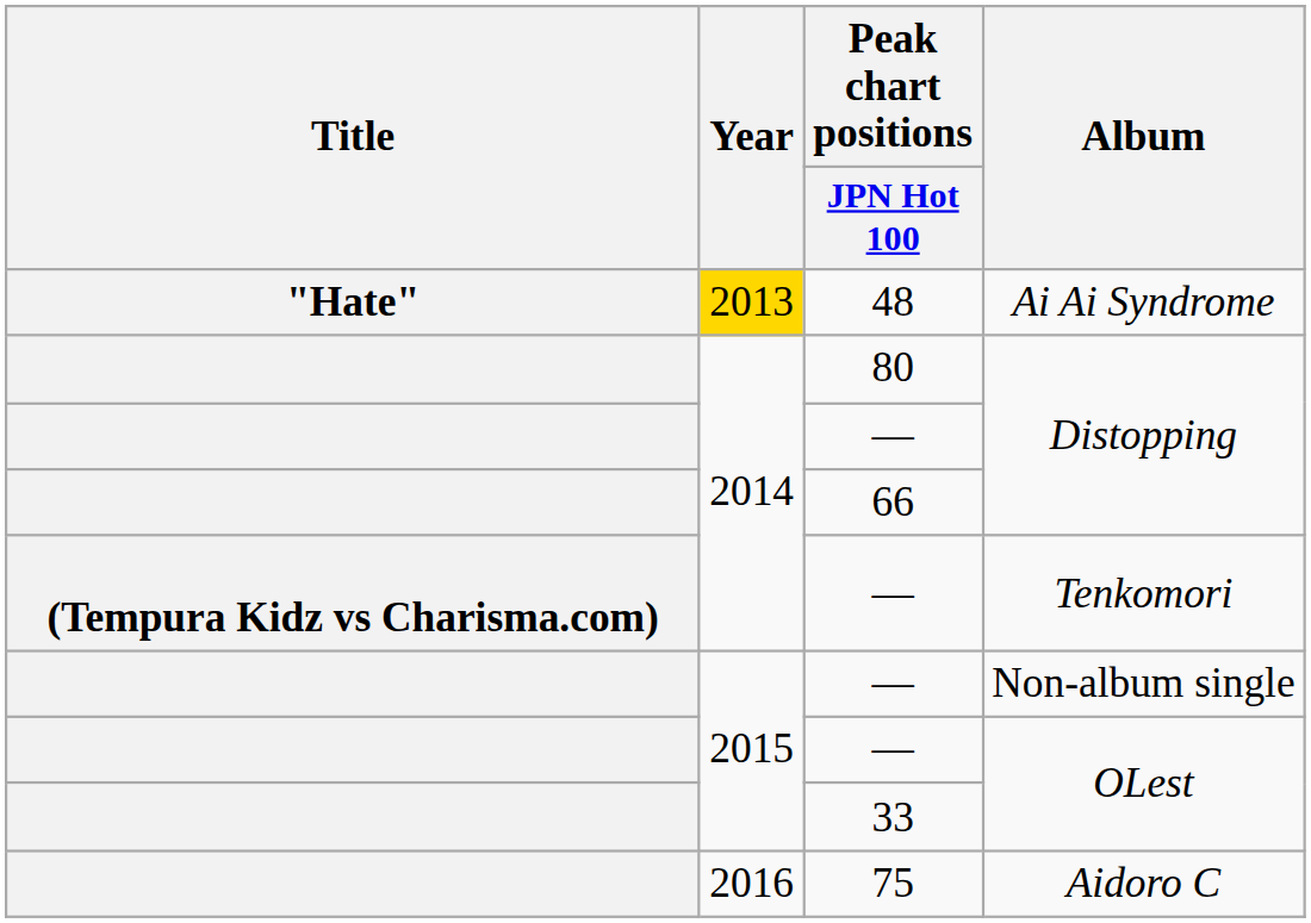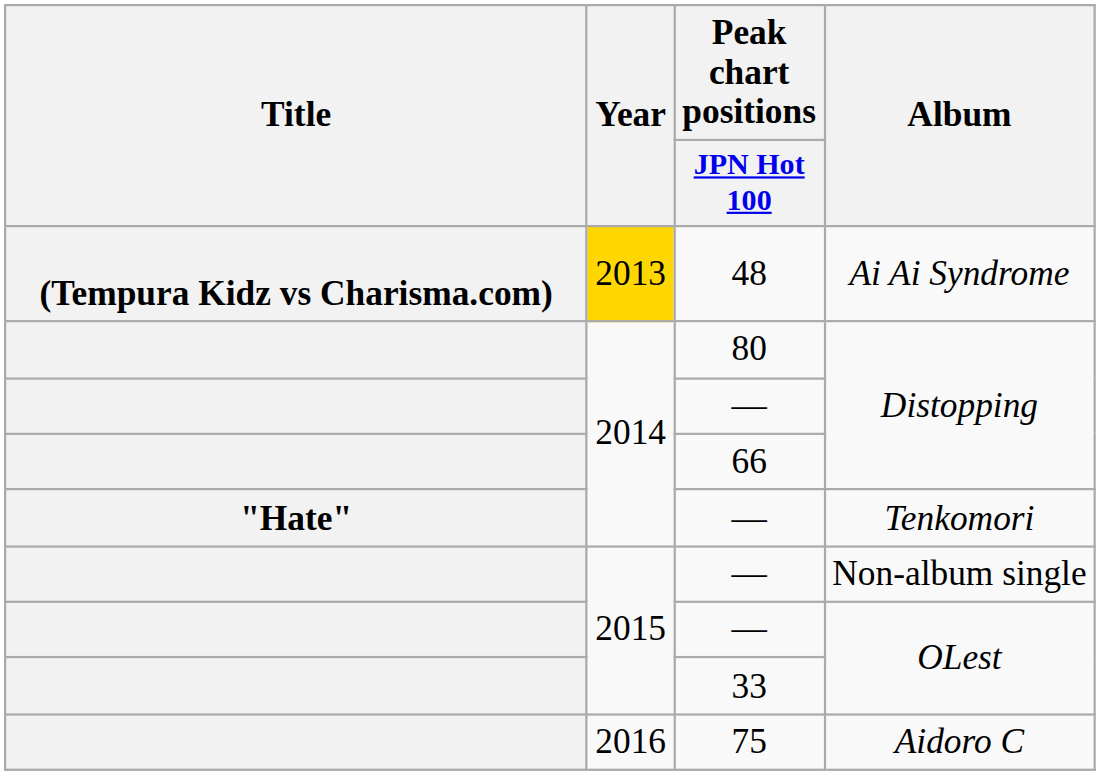48 | Title: "Hate" -> (Tempura Kidz vs Charisma.com)
— / Tenkomori | Title: (Tempura Kidz vs Charisma.com) -> "Hate"
